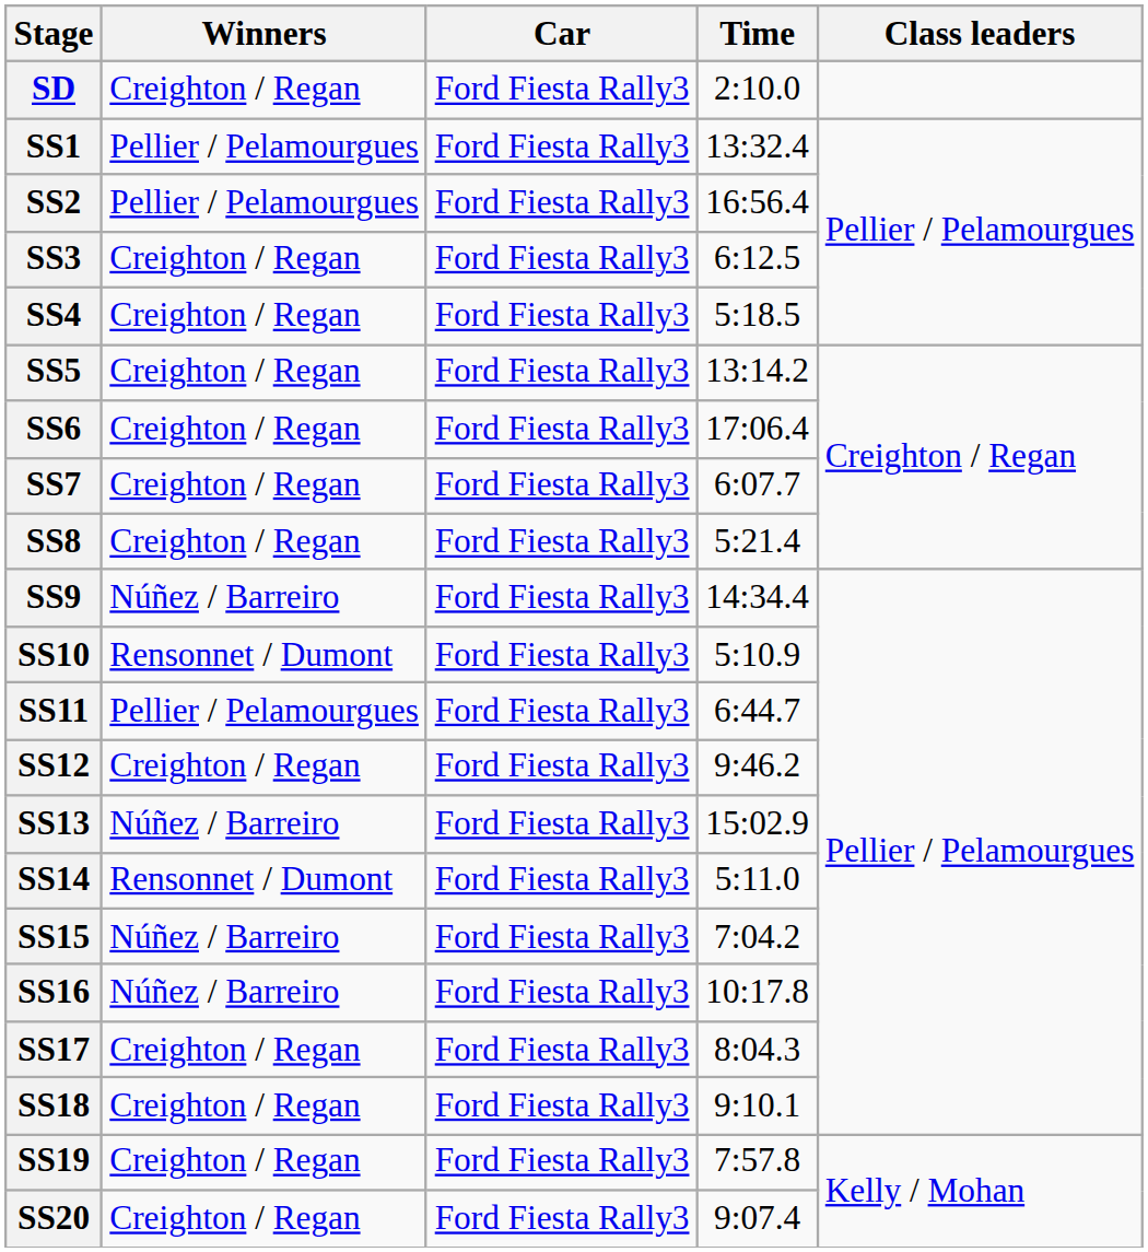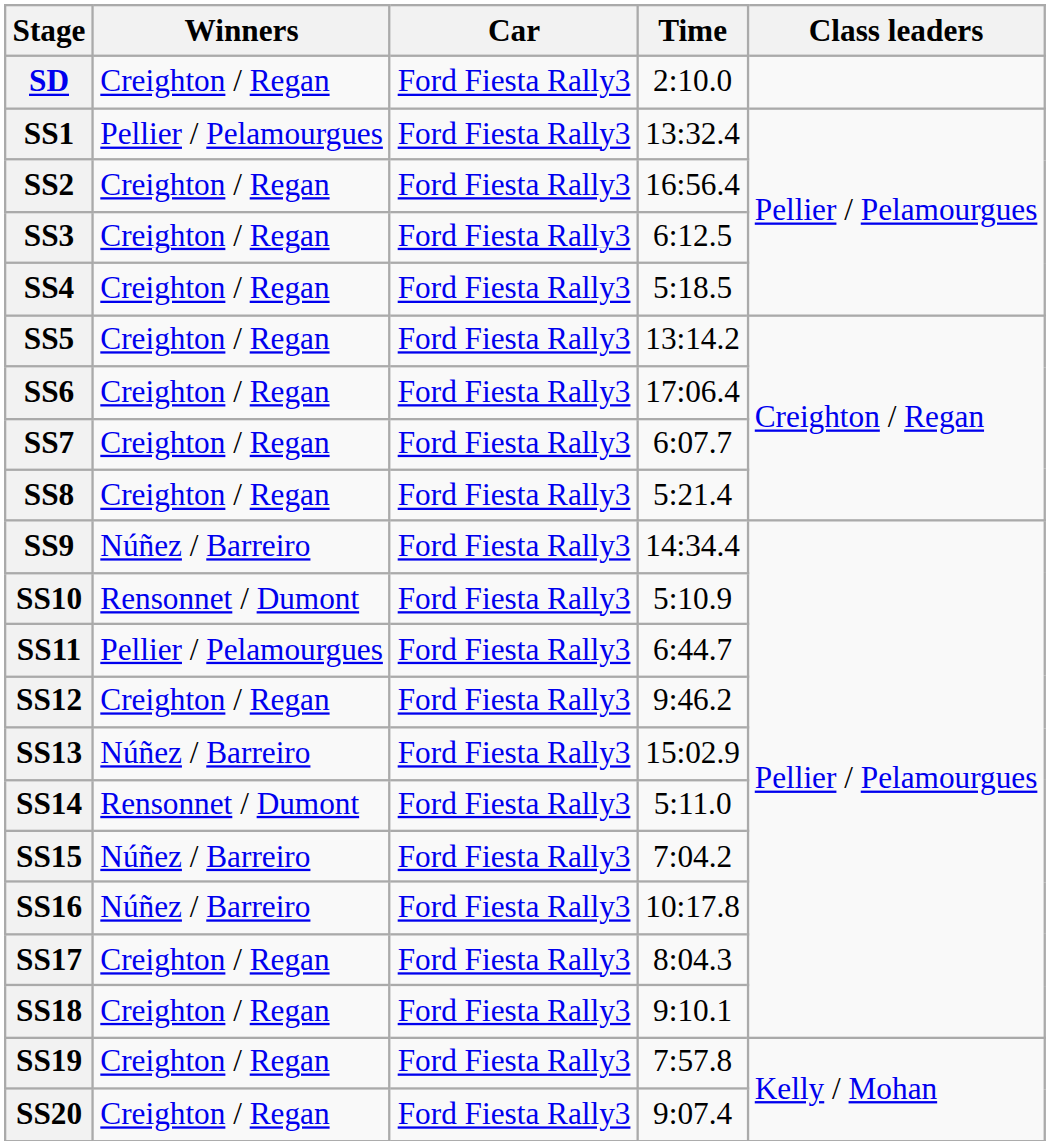SS2 | Winners: Pellier / Pelamourgues -> Creighton / Regan
